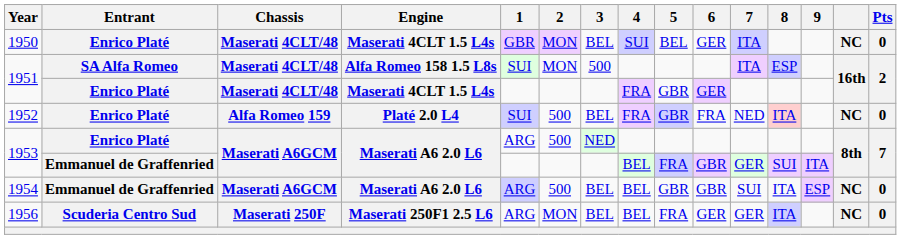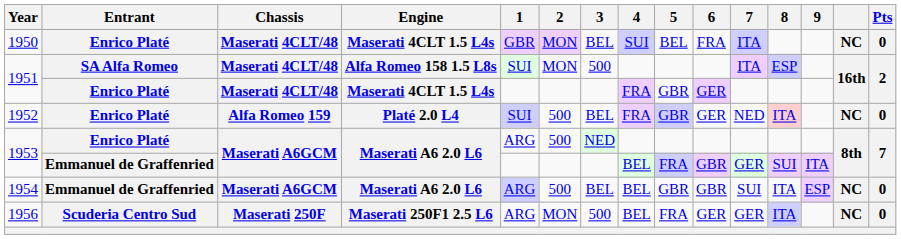1950 | 6: GER -> FRA
1952 | 6: FRA -> GER
1956 | 3: BEL -> 500
